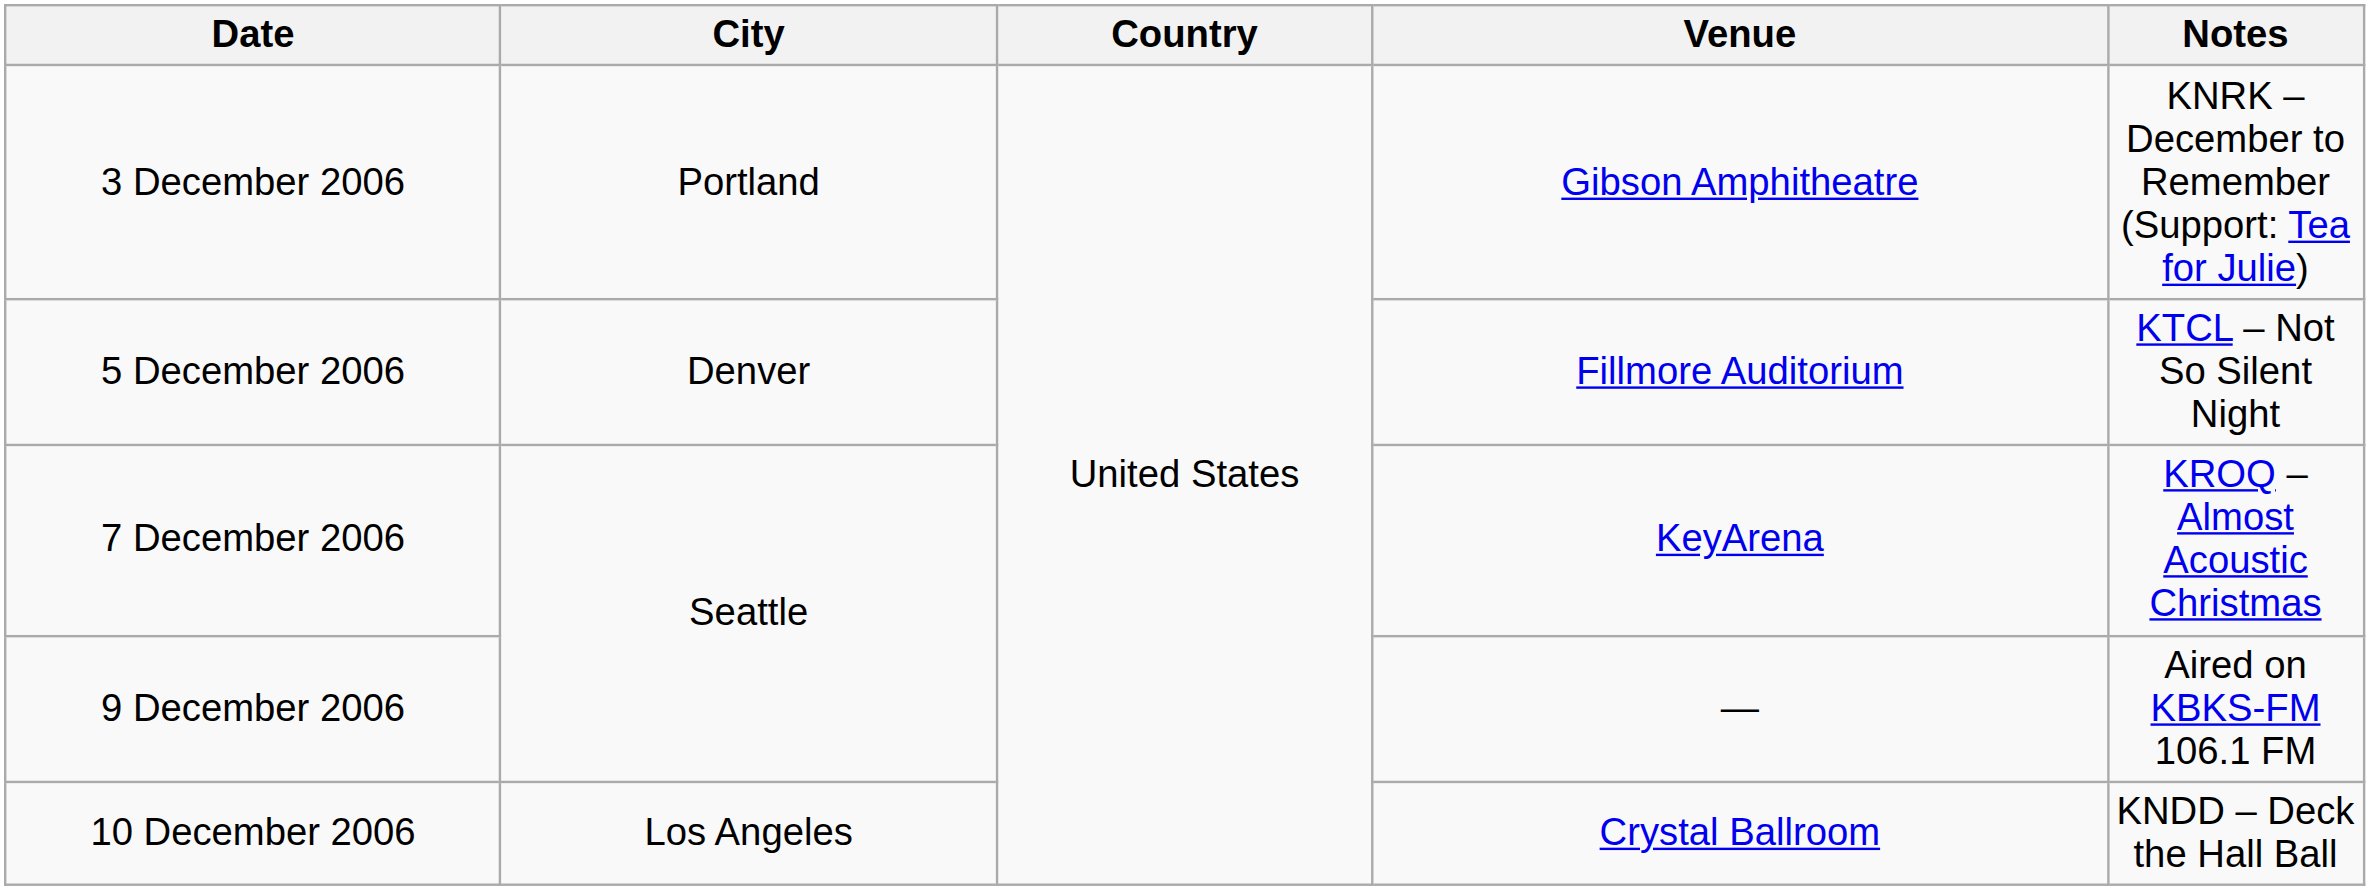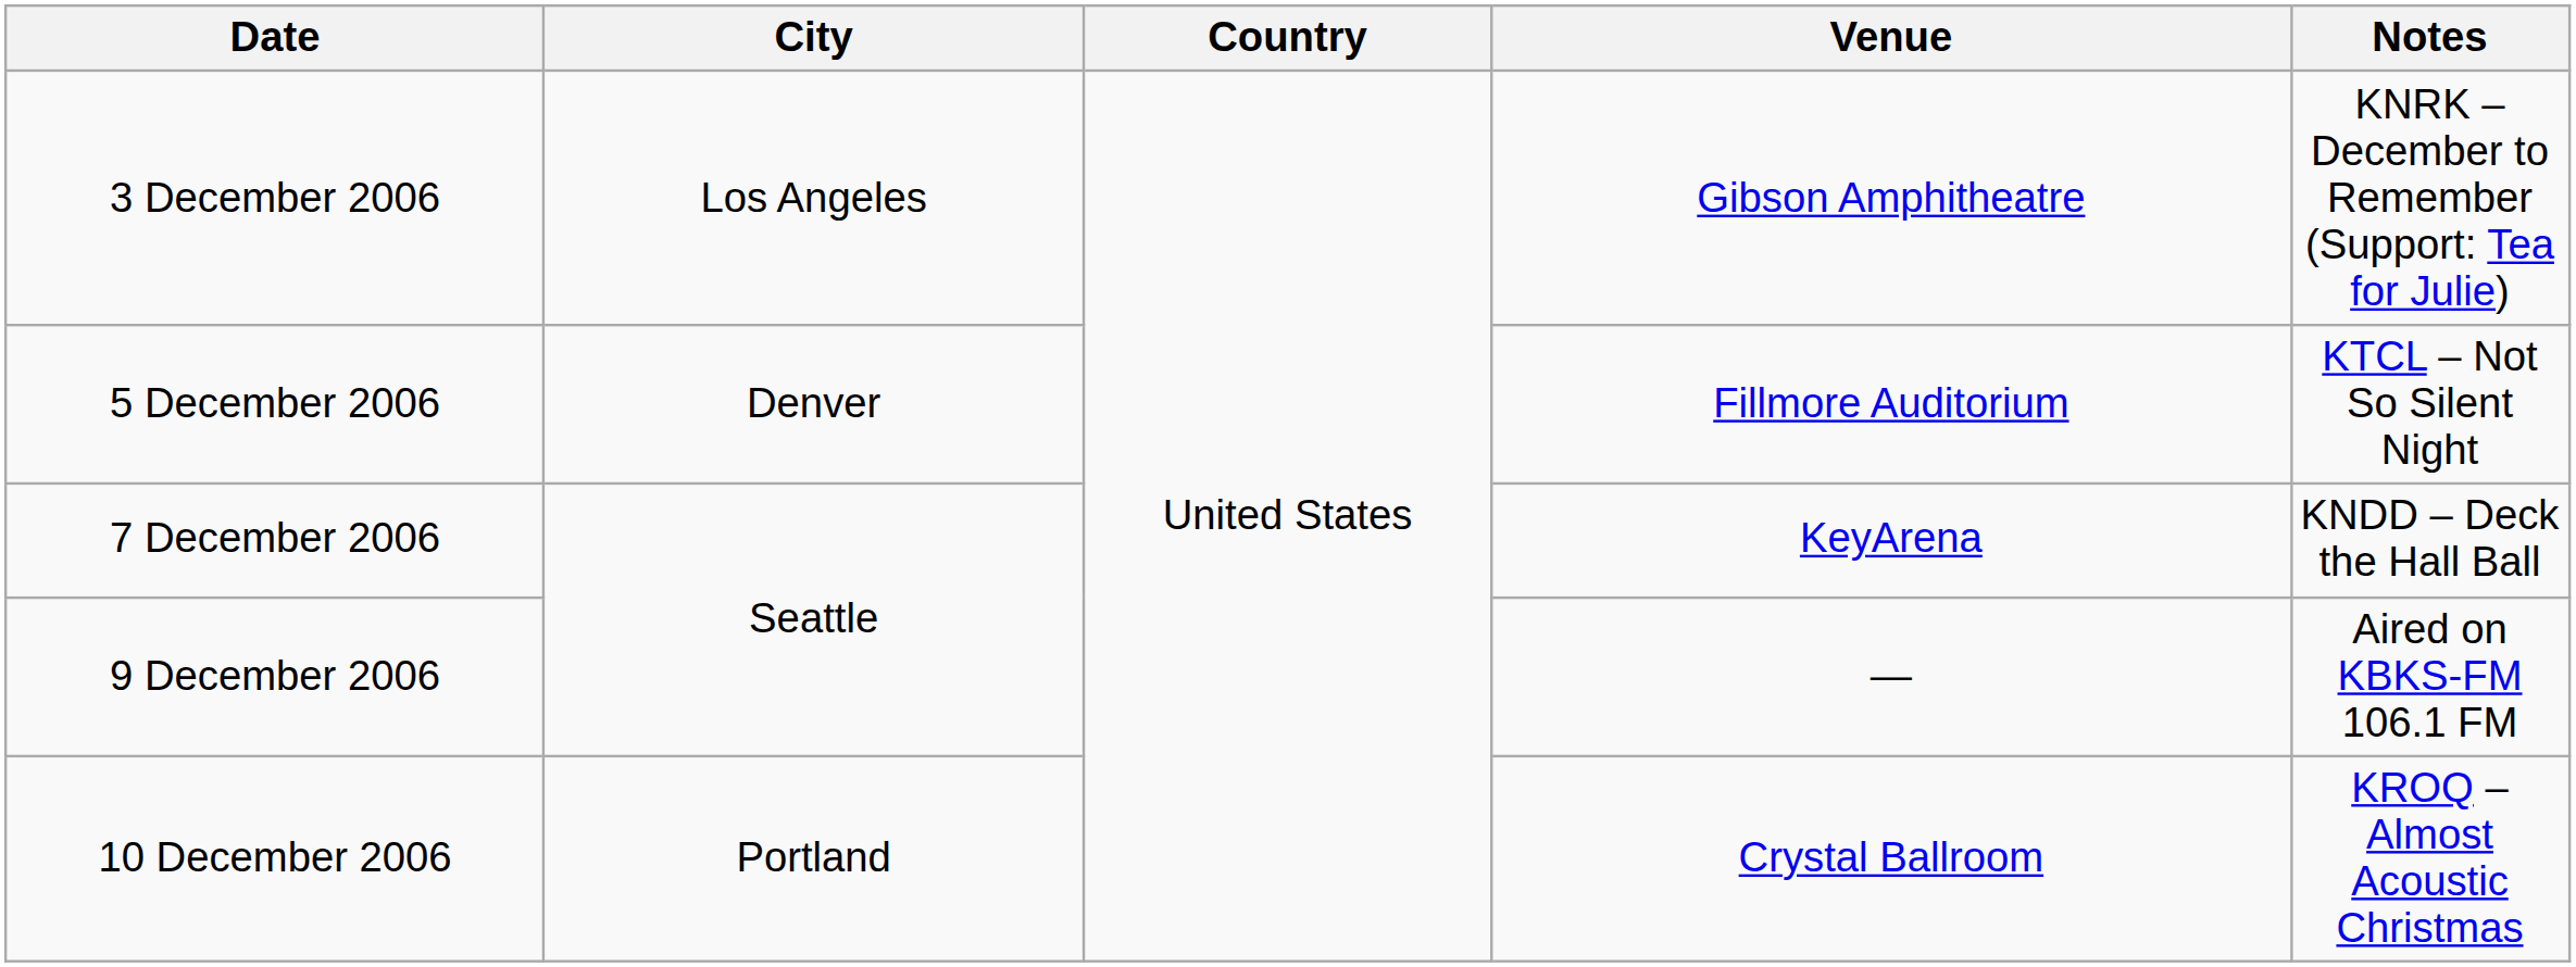3 December 2006 | City: Portland -> Los Angeles
7 December 2006 | Notes: KROQ – Almost Acoustic Christmas -> KNDD – Deck the Hall Ball
10 December 2006 | City: Los Angeles -> Portland
10 December 2006 | Notes: KNDD – Deck the Hall Ball -> KROQ – Almost Acoustic Christmas
